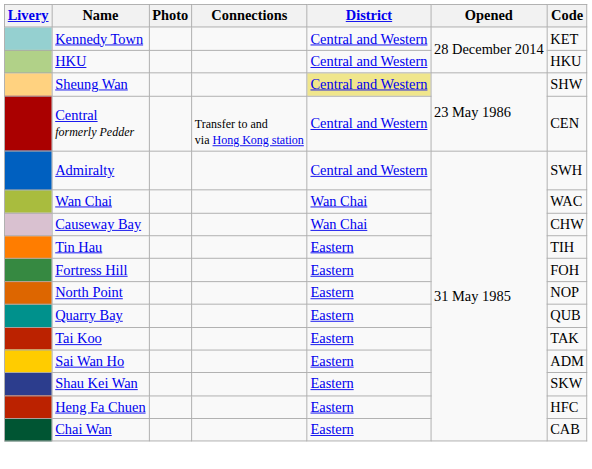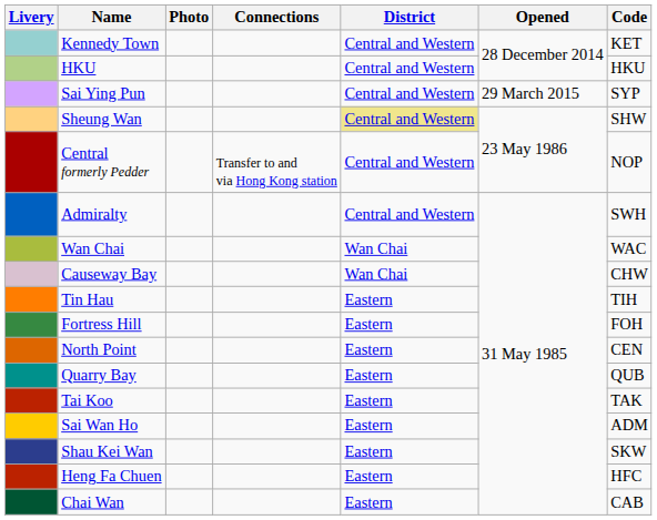+ row: Sai Ying Pun | Central and Western | 29 March 2015 | SYP
Central formerly Pedder | Code: CEN -> NOP
North Point | Code: NOP -> CEN
